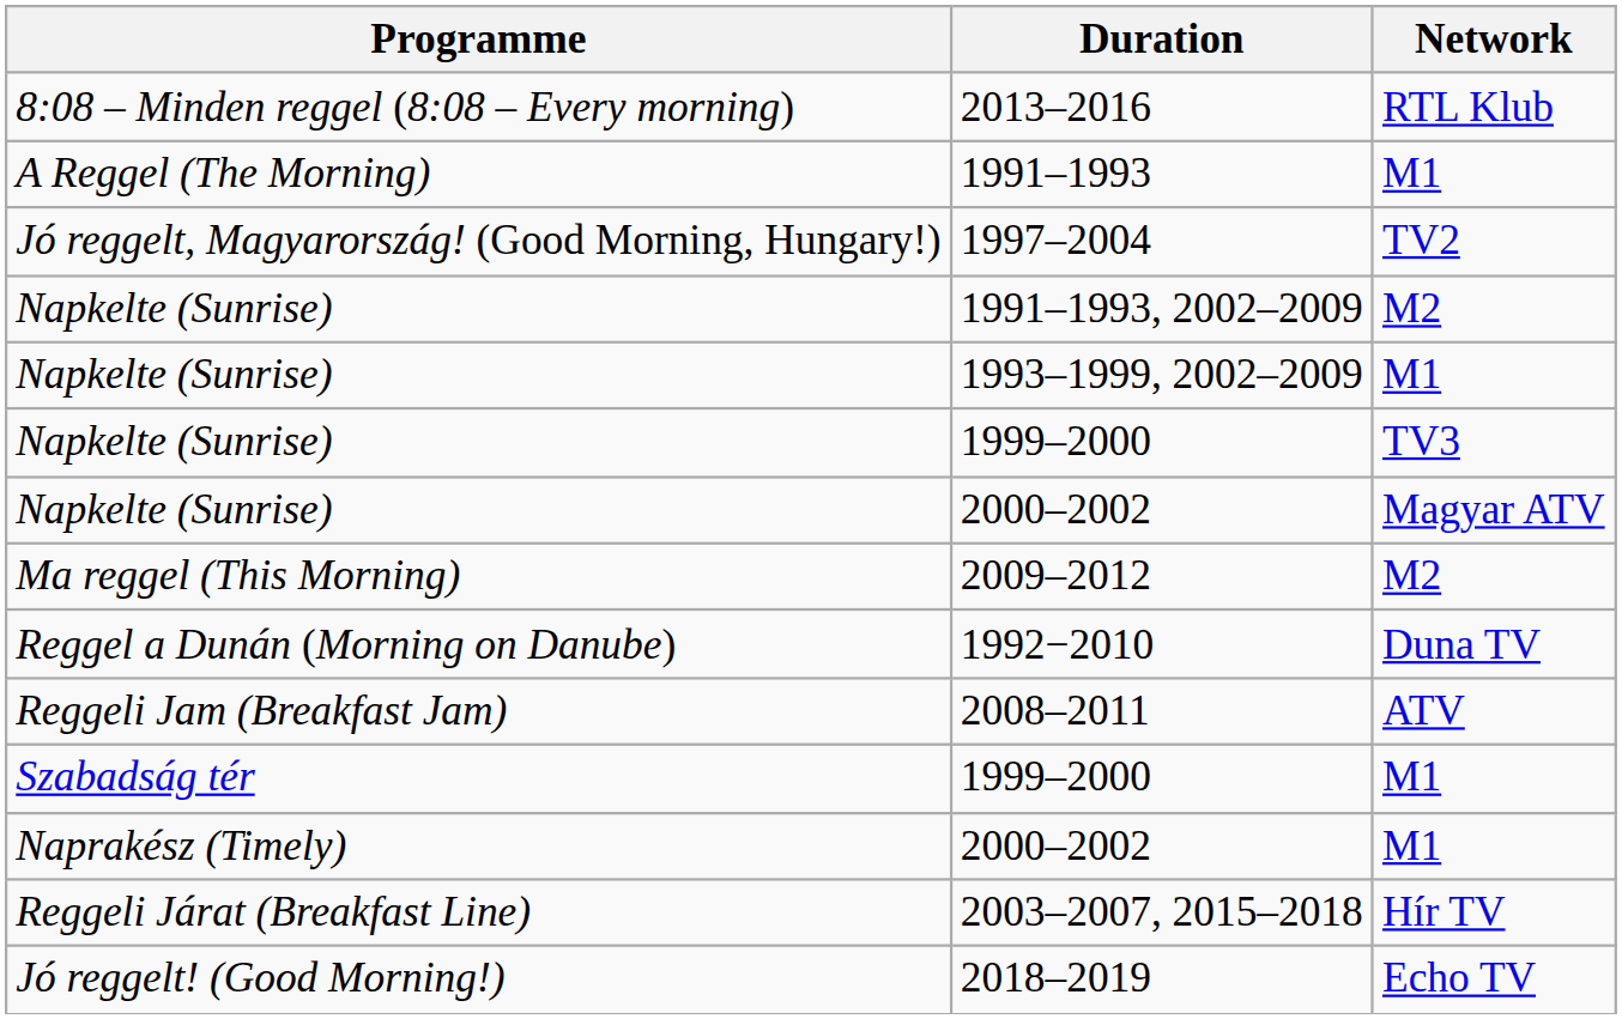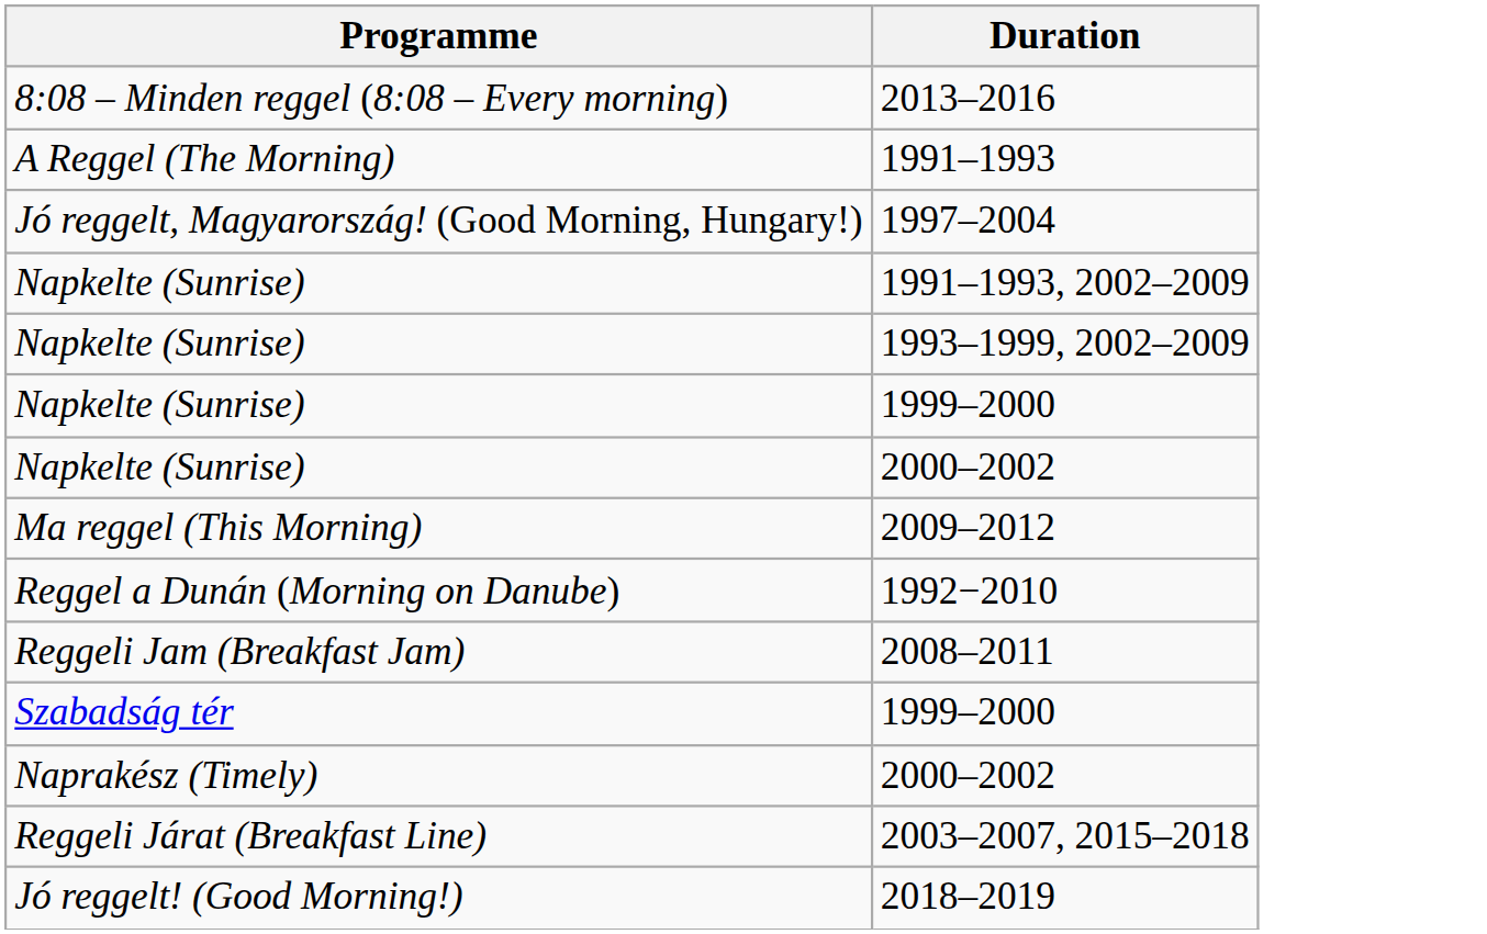- column: Network | RTL Klub | M1 | TV2 | M2 | M1 | TV3 | Magyar ATV | M2 | Duna TV | ATV | M1 | M1 | Hír TV | Echo TV
